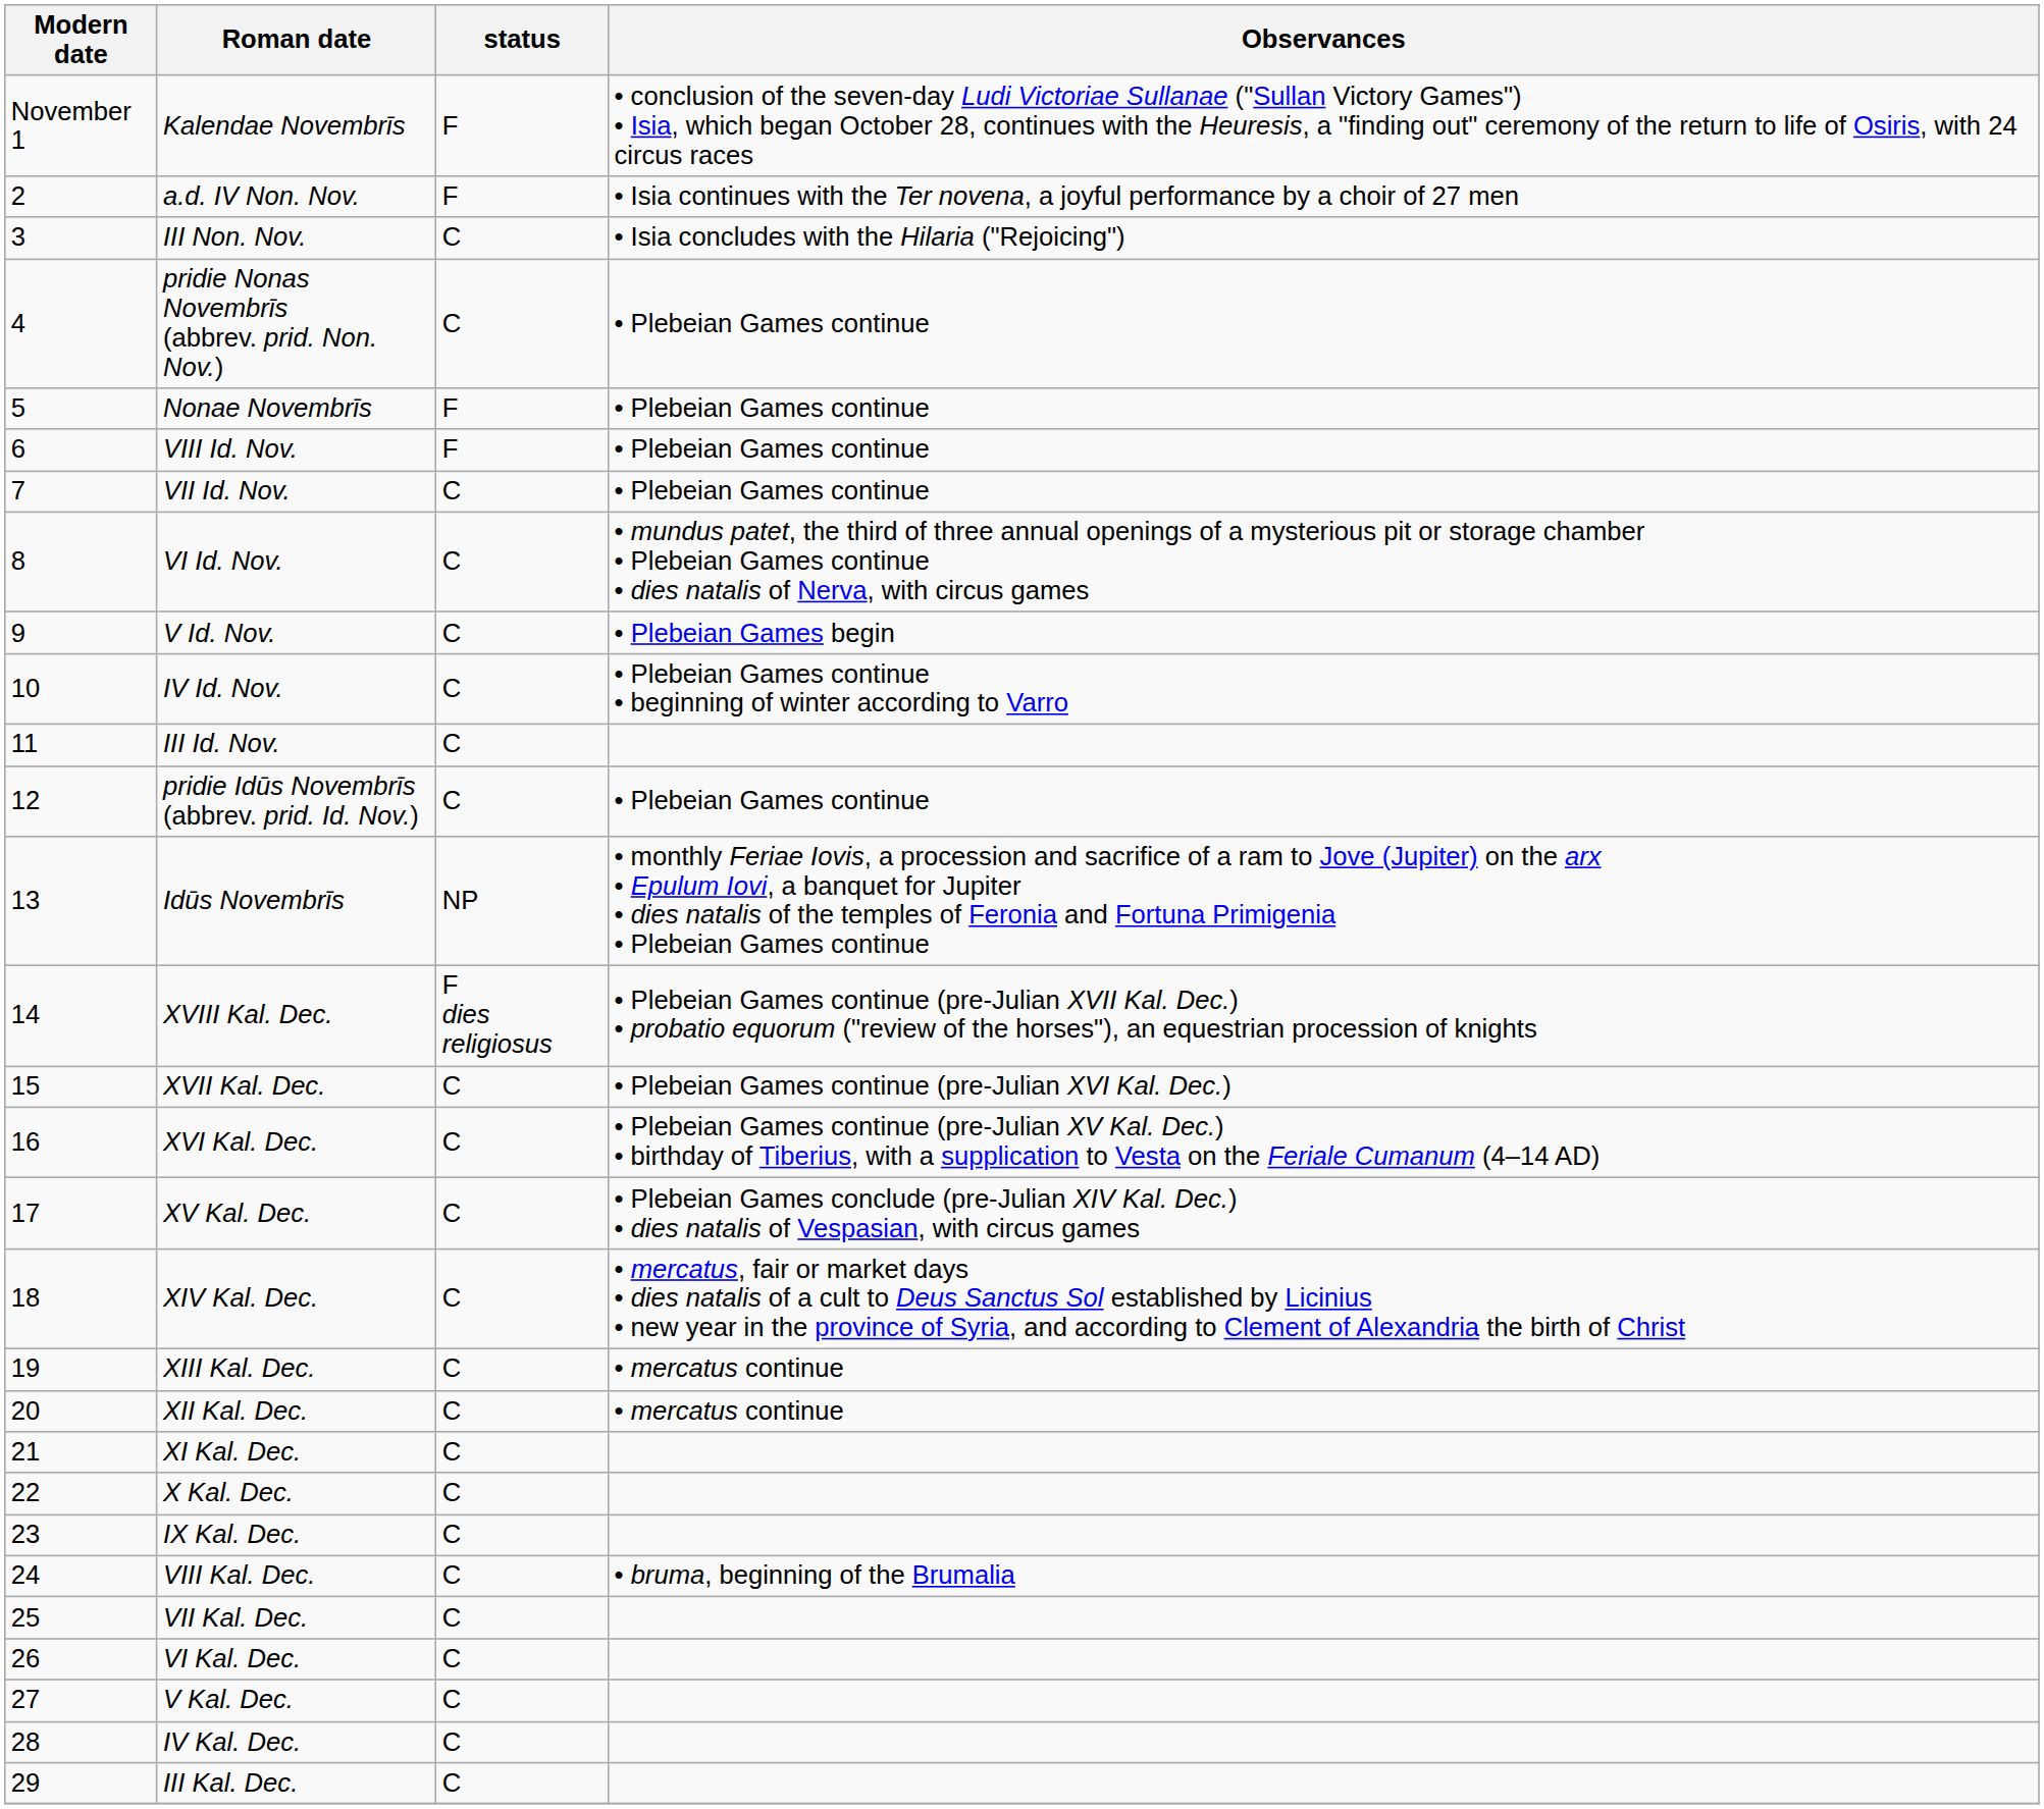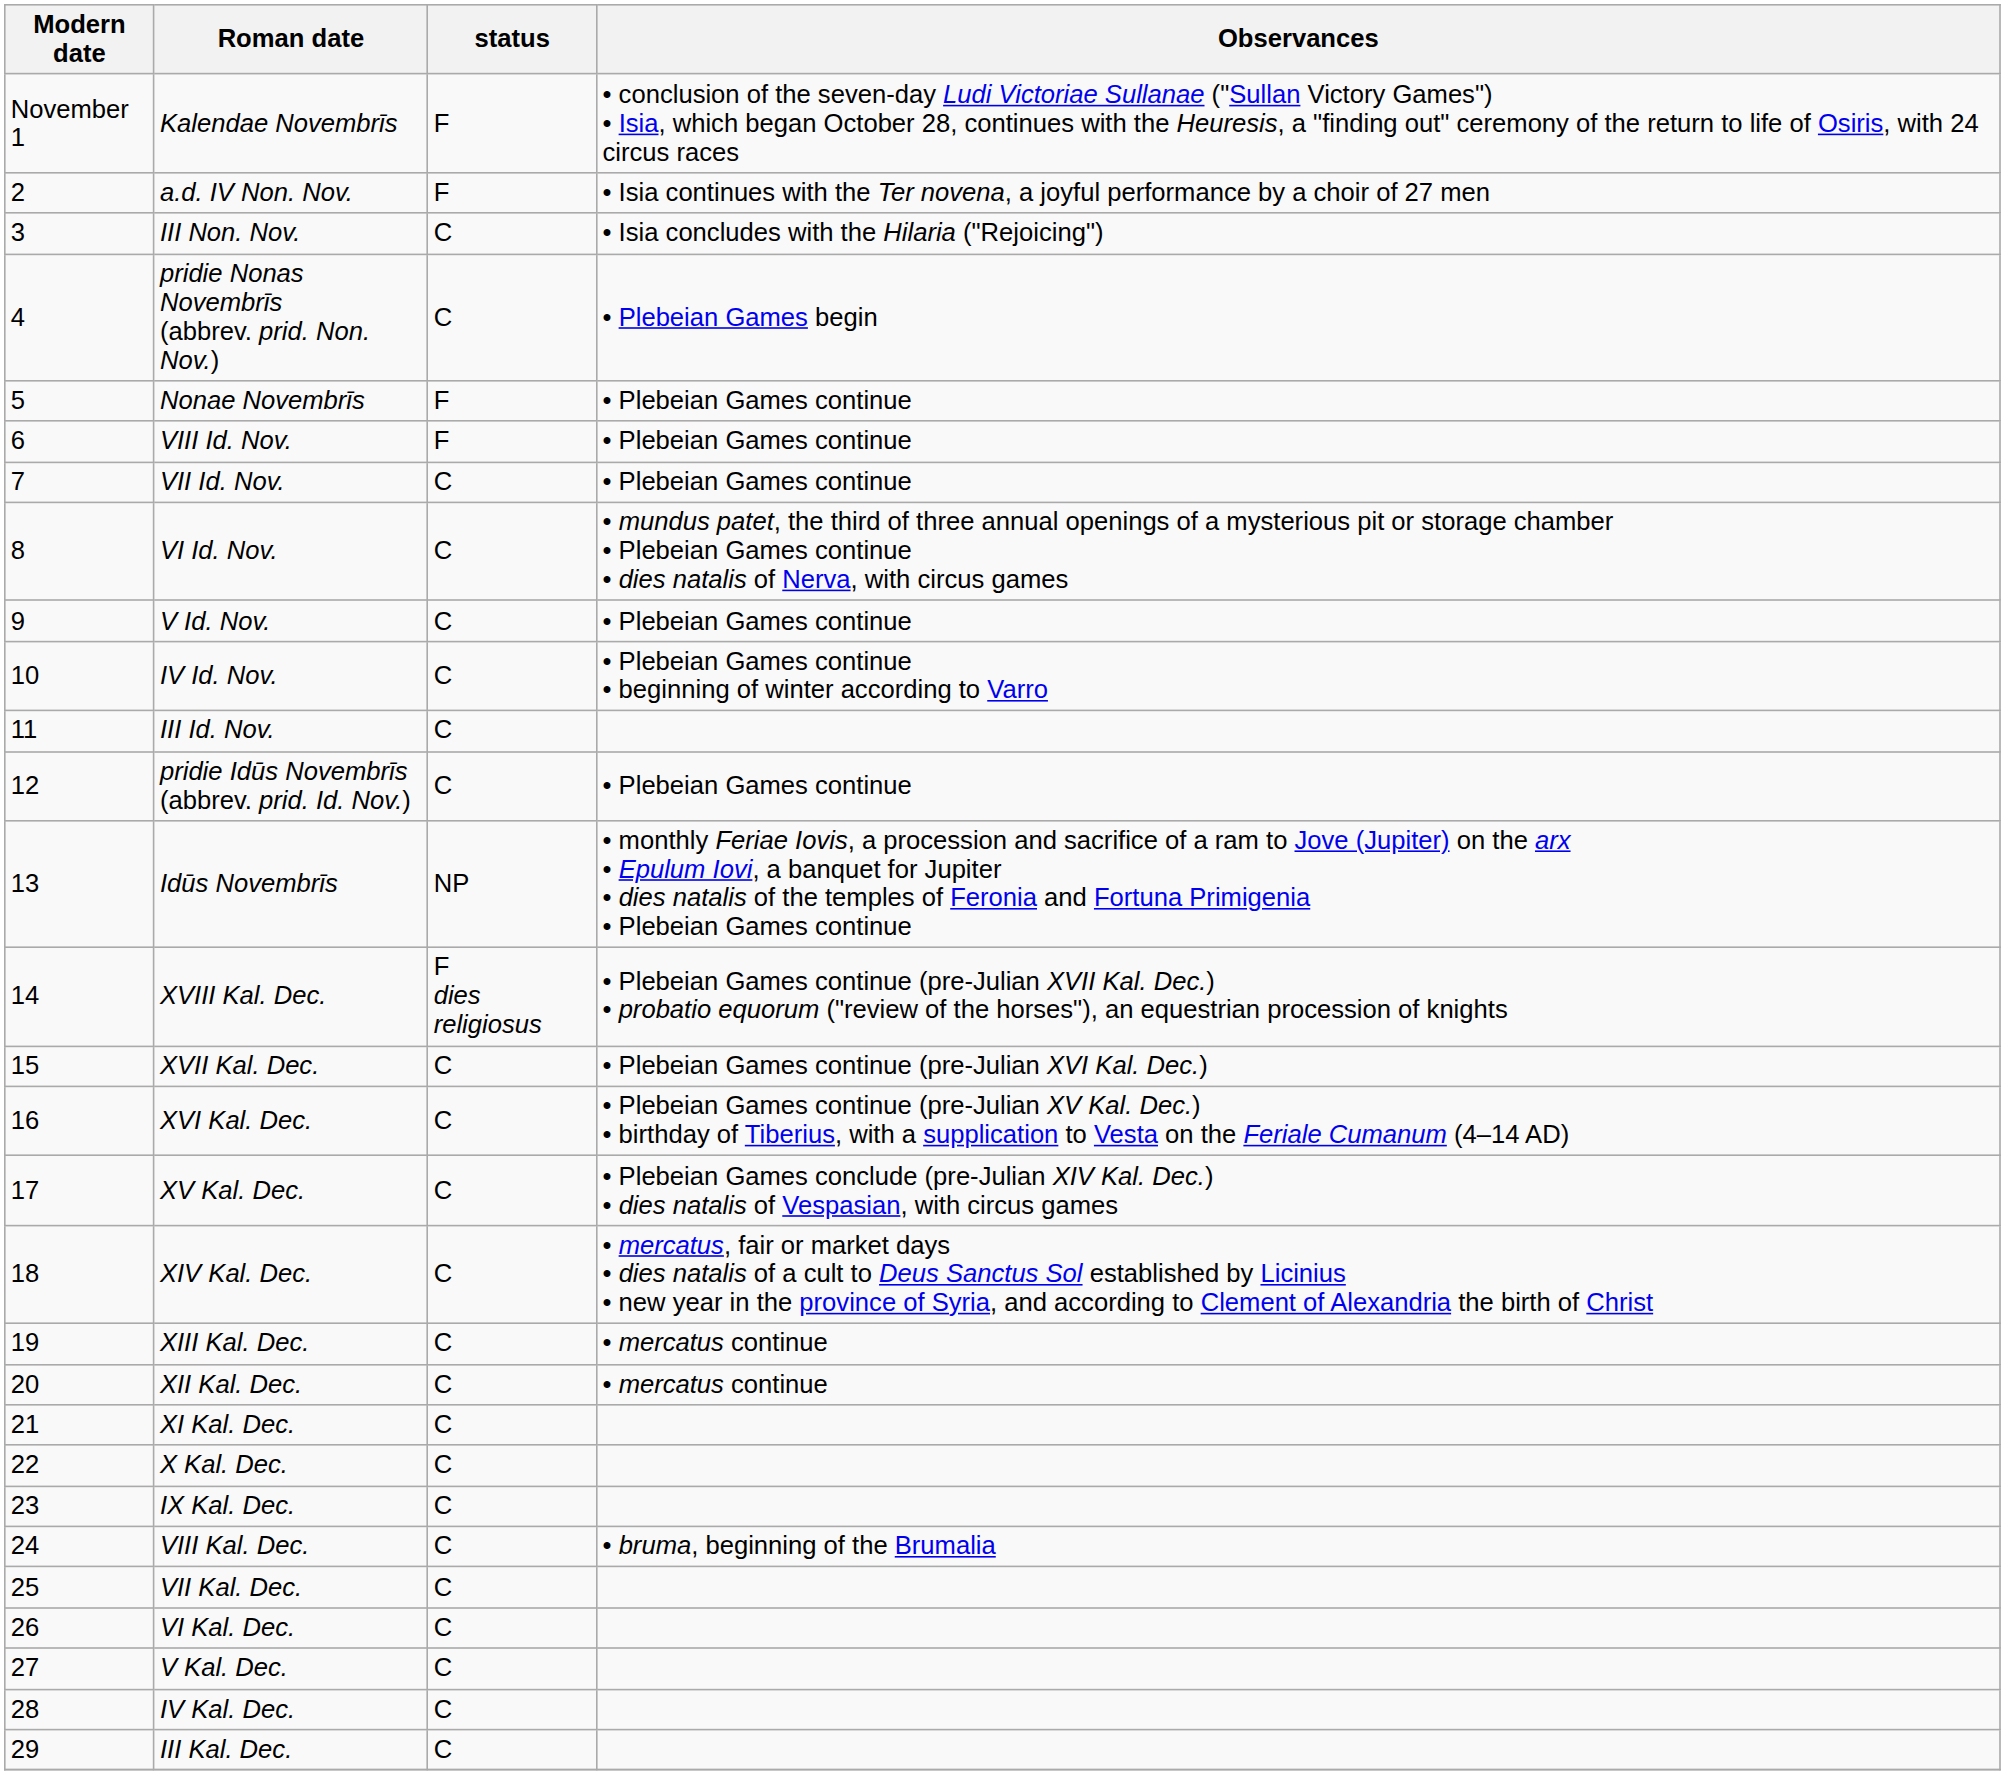pridie Nonas Novembrīs (abbrev. prid. Non. Nov.) | Observances: • Plebeian Games continue -> • Plebeian Games begin
V Id. Nov. | Observances: • Plebeian Games begin -> • Plebeian Games continue
